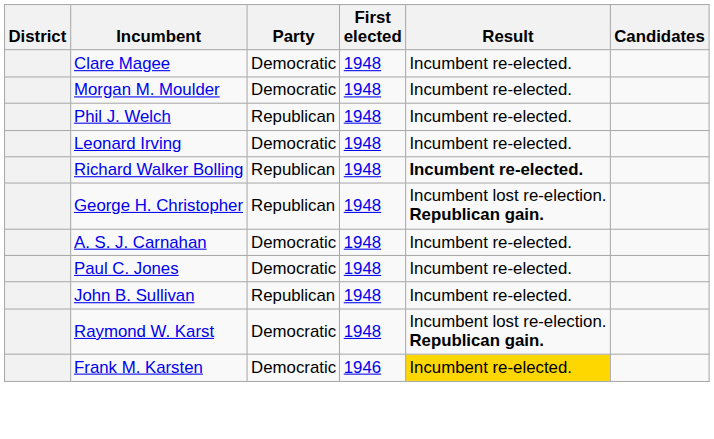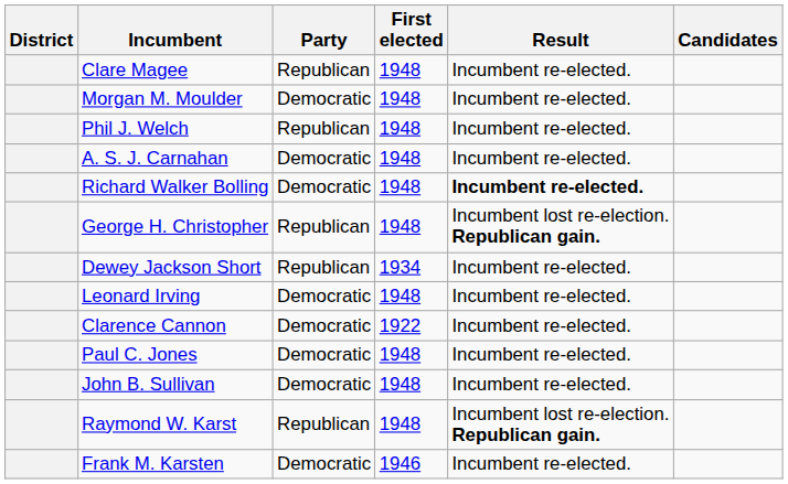Clare Magee | Party: Democratic -> Republican
rows swapped: Leonard Irving <-> A. S. J. Carnahan
Richard Walker Bolling | Party: Republican -> Democratic
+ row: Dewey Jackson Short | Republican | 1934 | Incumbent re-elected.
+ row: Clarence Cannon | Democratic | 1922 | Incumbent re-elected.
John B. Sullivan | Party: Republican -> Democratic
Raymond W. Karst | Party: Democratic -> Republican
Frank M. Karsten | Result: gold background -> no background
